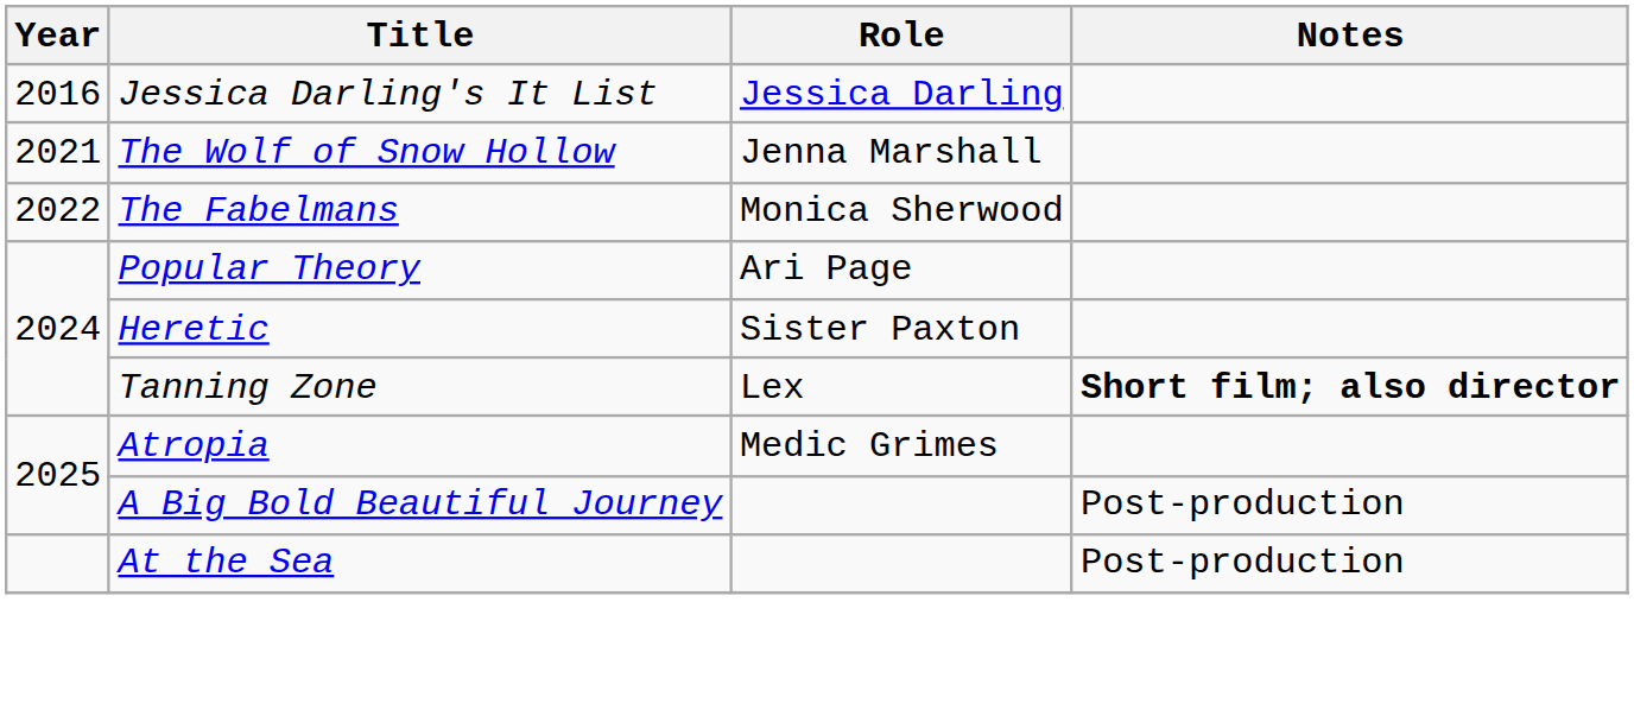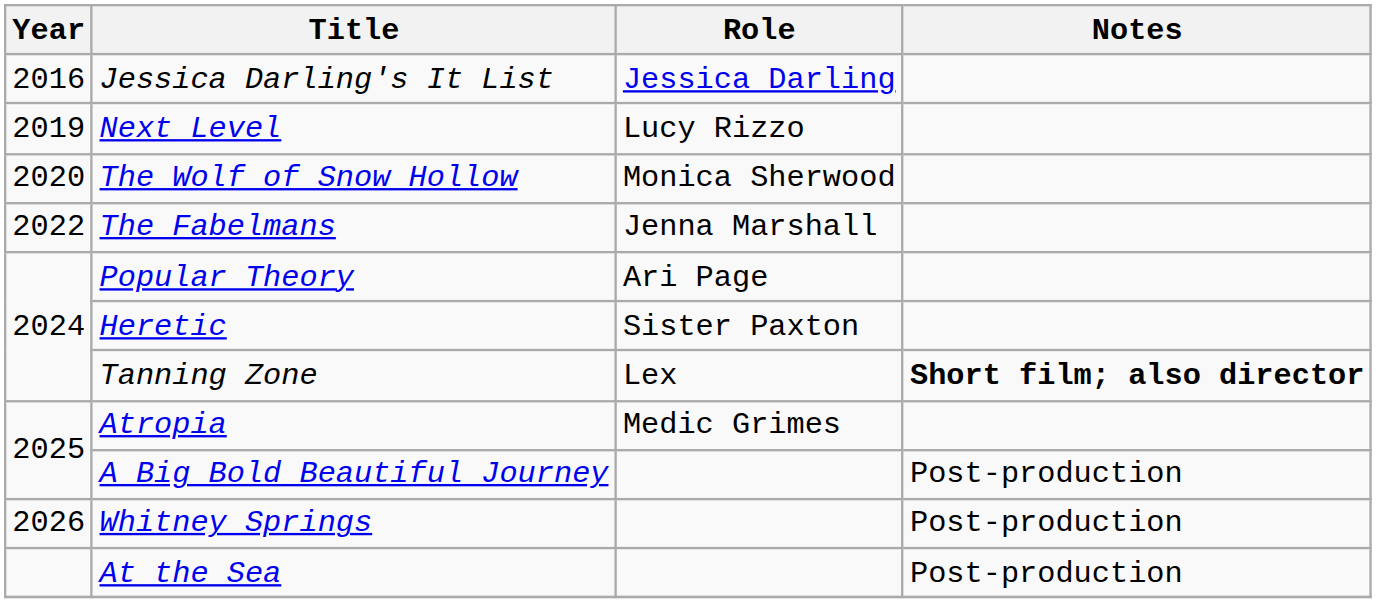+ row: 2019 | Next Level | Lucy Rizzo
The Wolf of Snow Hollow | Year: 2021 -> 2020
The Wolf of Snow Hollow | Role: Jenna Marshall -> Monica Sherwood
The Fabelmans | Role: Monica Sherwood -> Jenna Marshall
+ row: 2026 | Whitney Springs | Post-production
